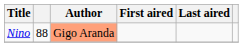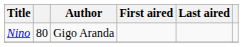Nino | column 2: 88 -> 80
Nino | Author: lightsalmon background -> no background
